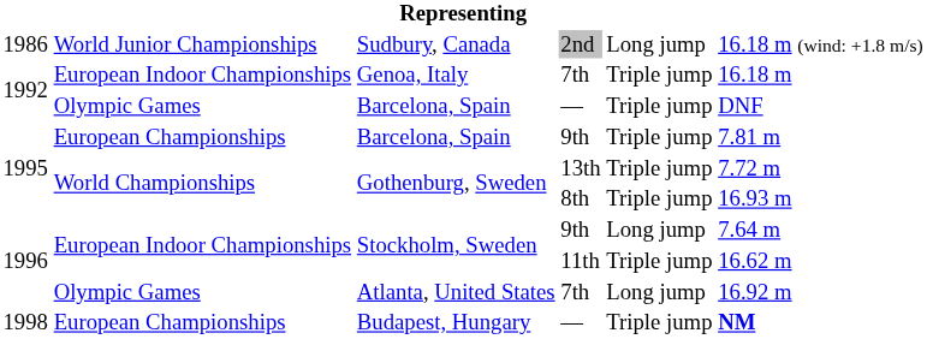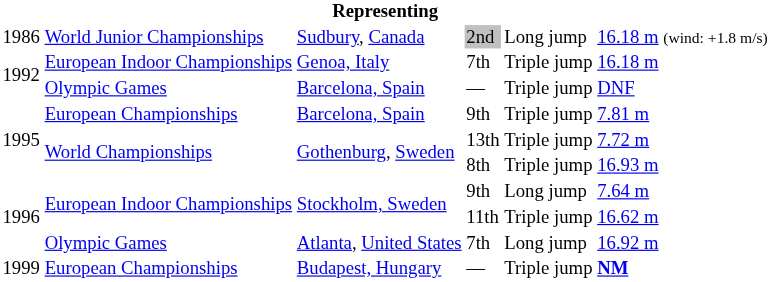Budapest, Hungary | column 1: 1998 -> 1999
